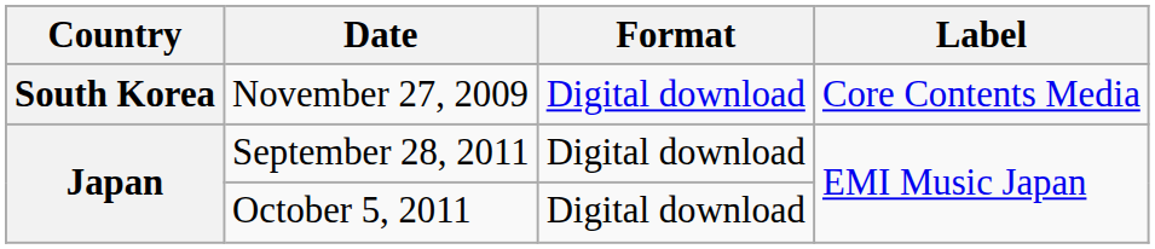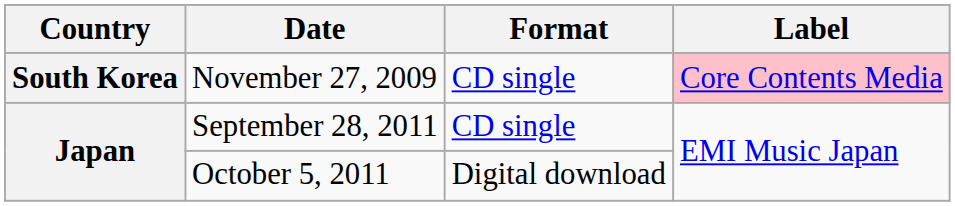November 27, 2009 | Format: Digital download -> CD single
November 27, 2009 | Label: no background -> pink background
September 28, 2011 | Format: Digital download -> CD single
